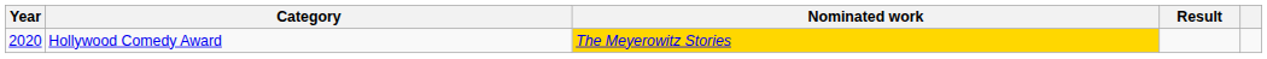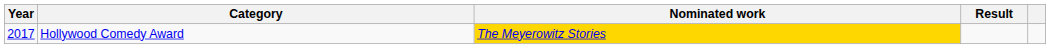Hollywood Comedy Award | Year: 2020 -> 2017
